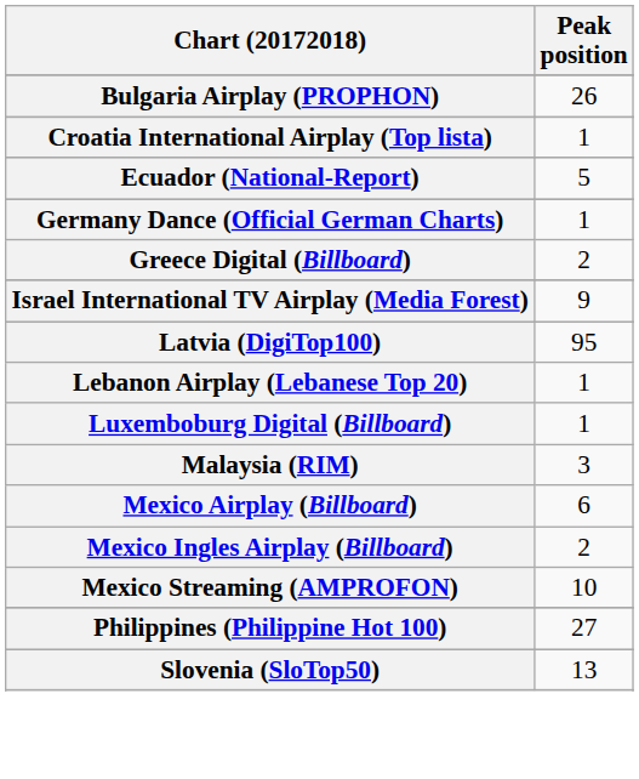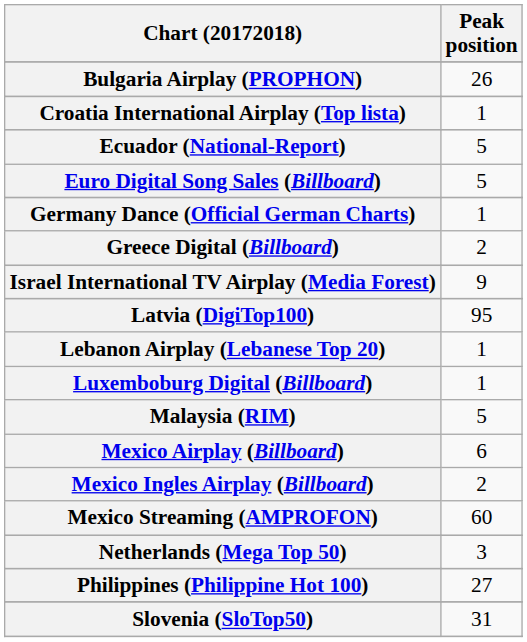+ row: Euro Digital Song Sales (Billboard) | 5
Malaysia (RIM) | Peak position: 3 -> 5
Mexico Streaming (AMPROFON) | Peak position: 10 -> 60
+ row: Netherlands (Mega Top 50) | 3
Slovenia (SloTop50) | Peak position: 13 -> 31
